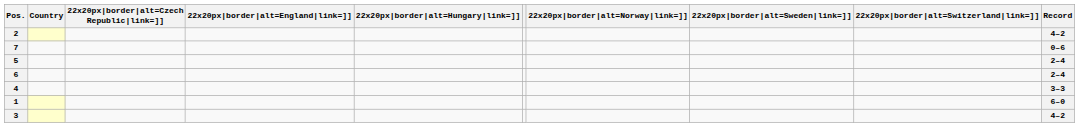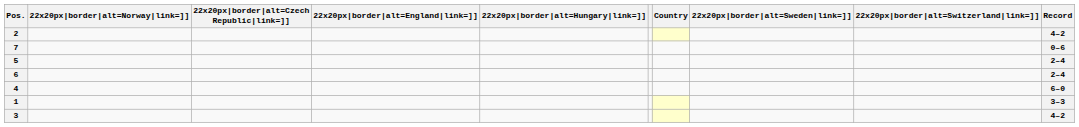columns swapped: Country <-> 22x20px|border|alt=Norway|link=]]
4 | Record: 3–3 -> 6–0
1 | Record: 6–0 -> 3–3
